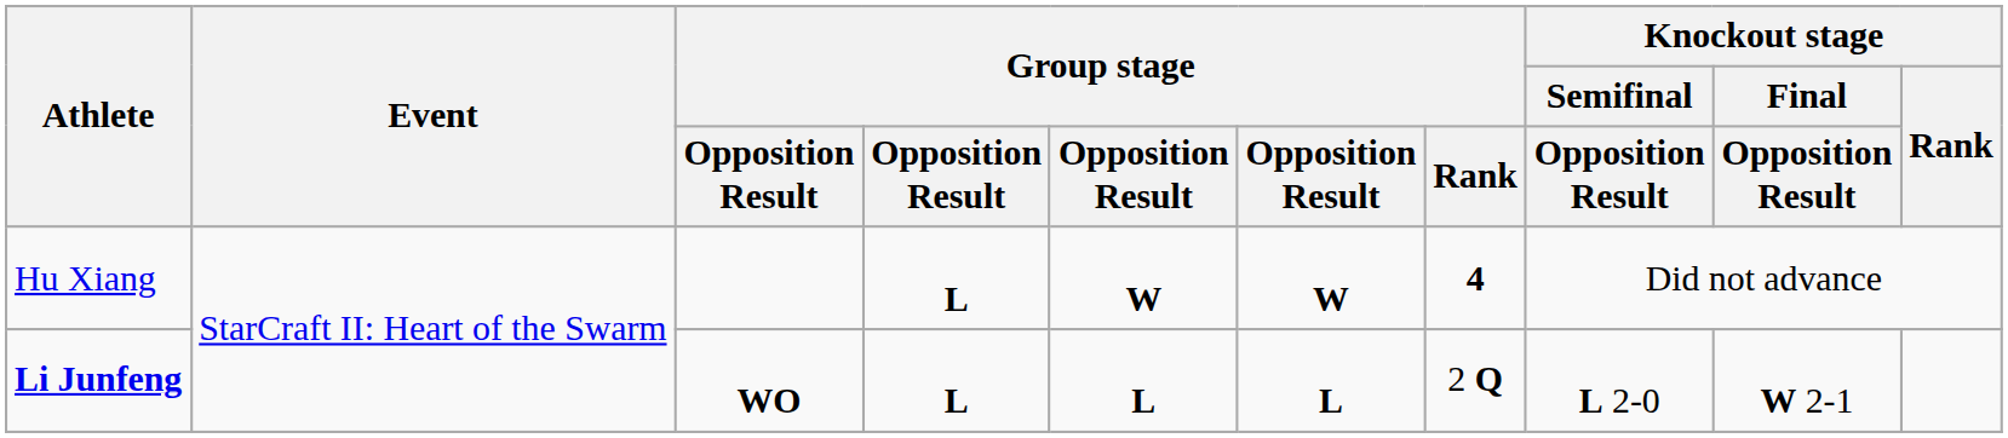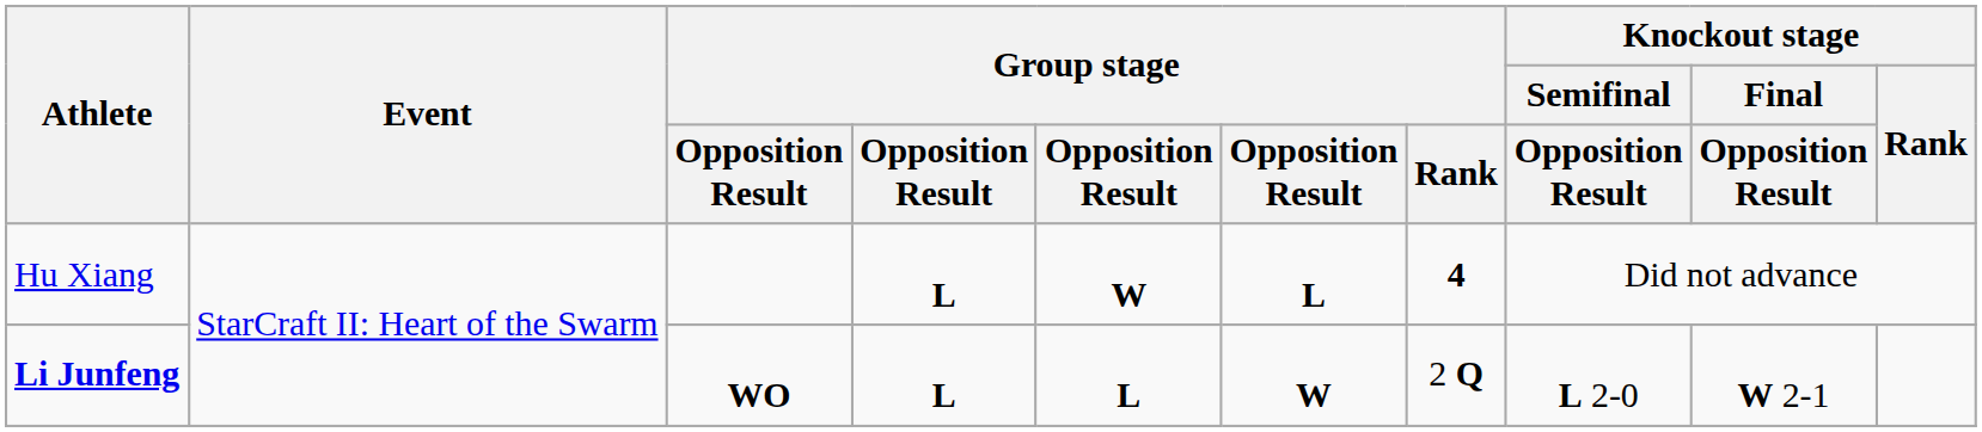Hu Xiang | column 6: W -> L
Li Junfeng | column 6: L -> W
